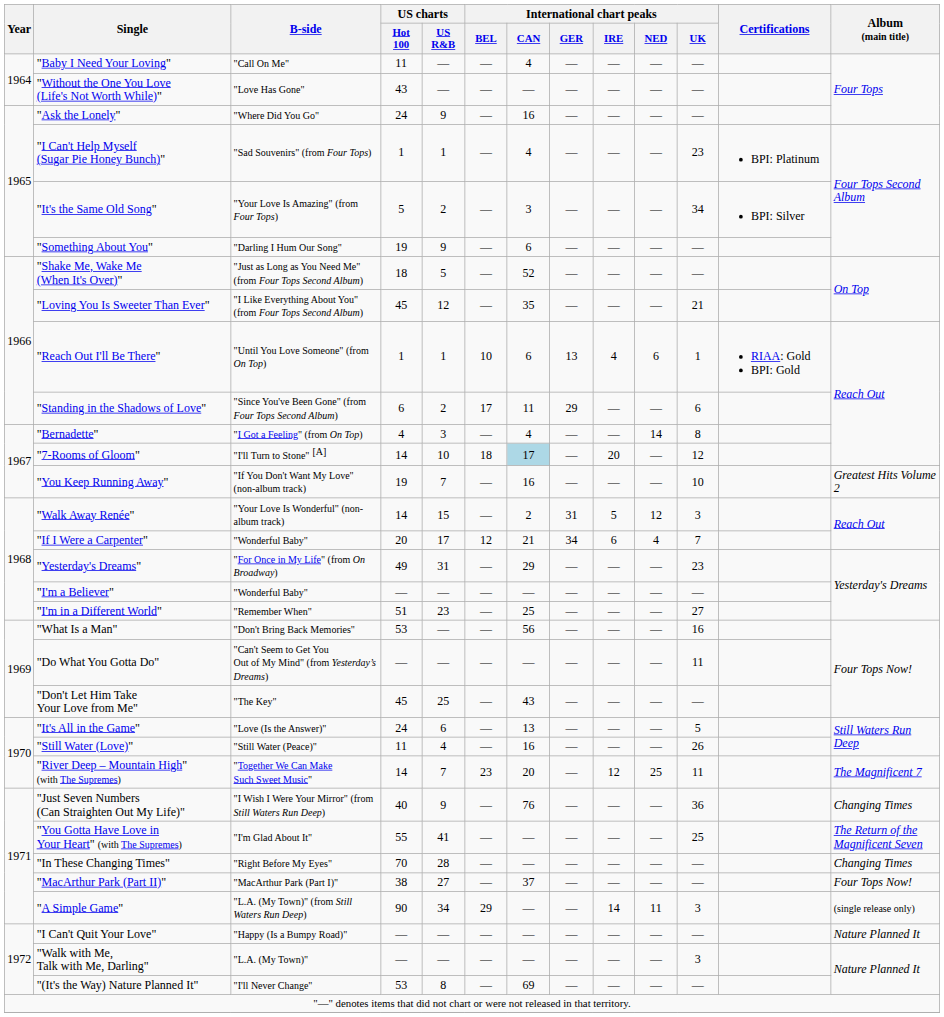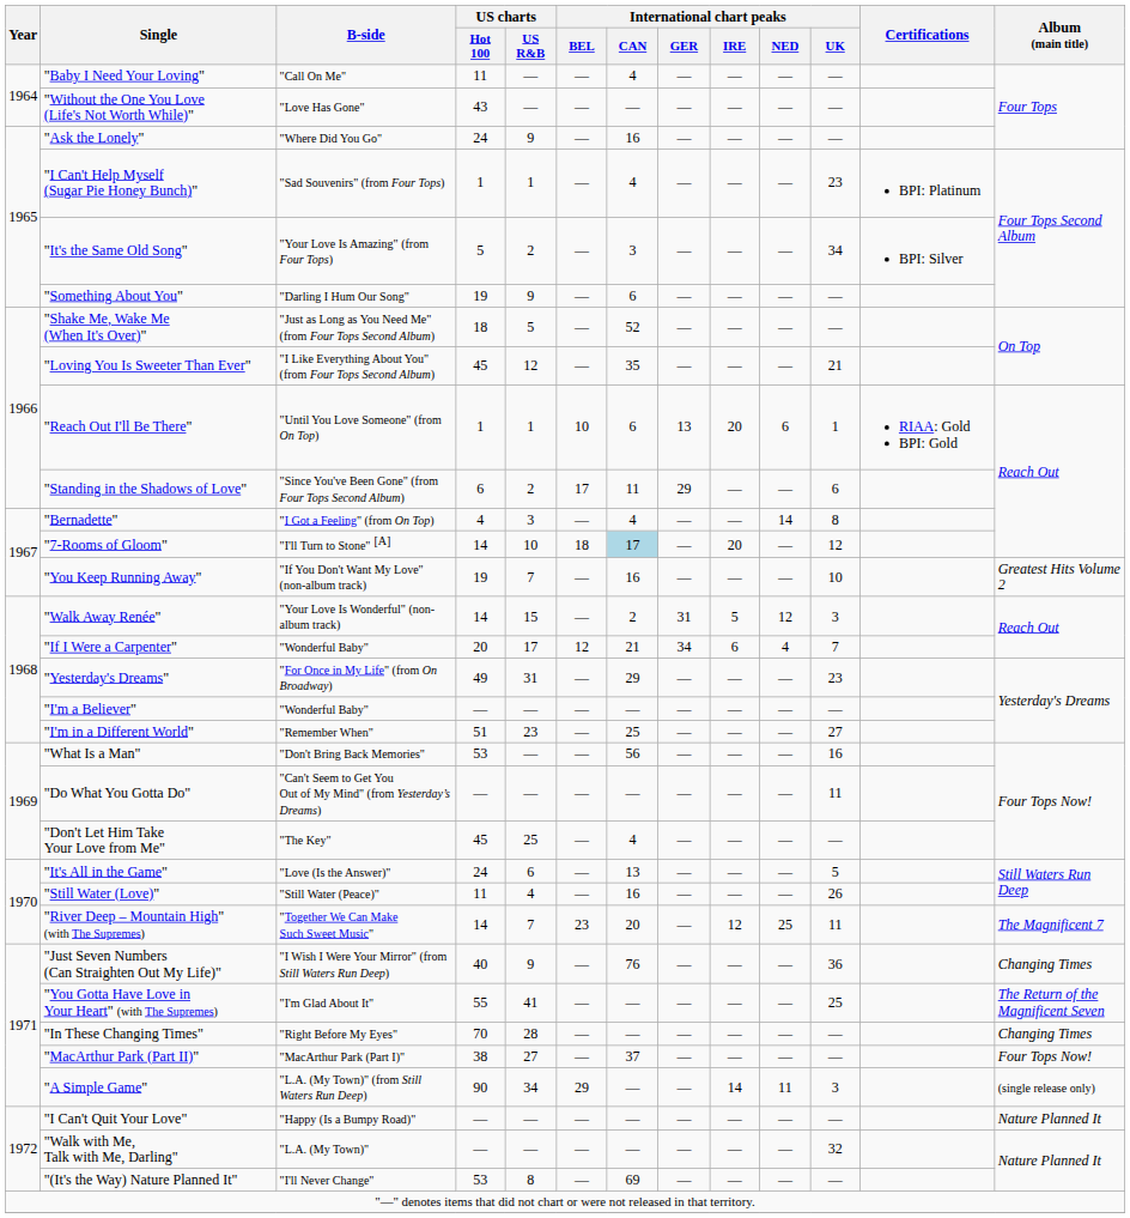"Reach Out I'll Be There" | International chart peaks / IRE: 4 -> 20
"Don't Let Him Take Your Love from Me" | International chart peaks / CAN: 43 -> 4
"Walk with Me, Talk with Me, Darling" | International chart peaks / UK: 3 -> 32
